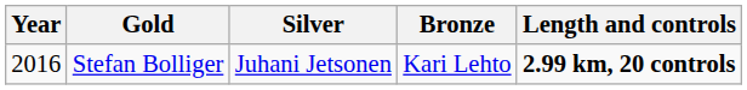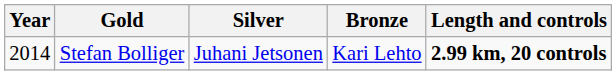Stefan Bolliger | Year: 2016 -> 2014
